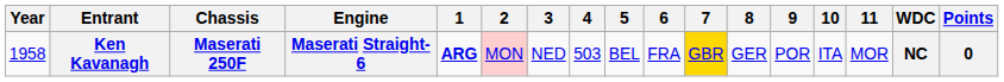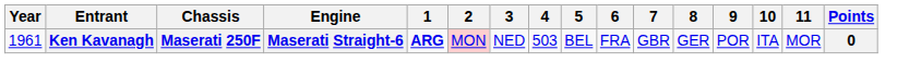- column: WDC | NC
Ken Kavanagh | Year: 1958 -> 1961
Ken Kavanagh | 7: gold background -> no background
